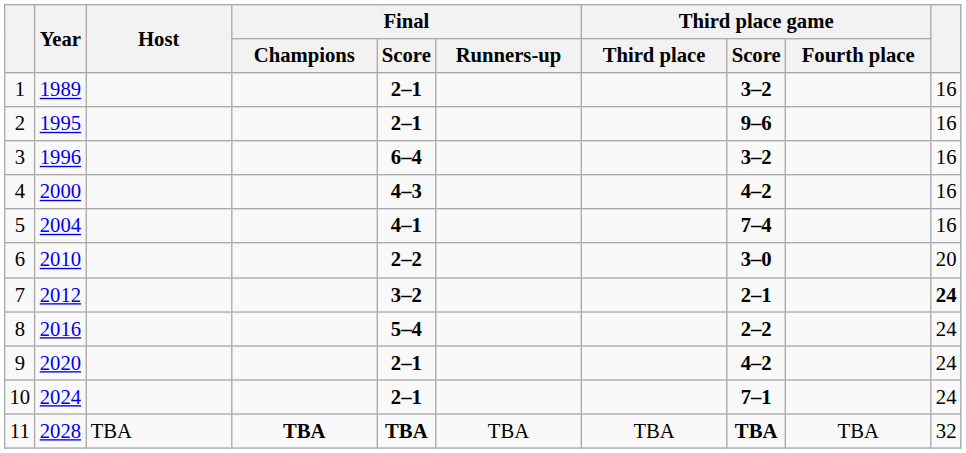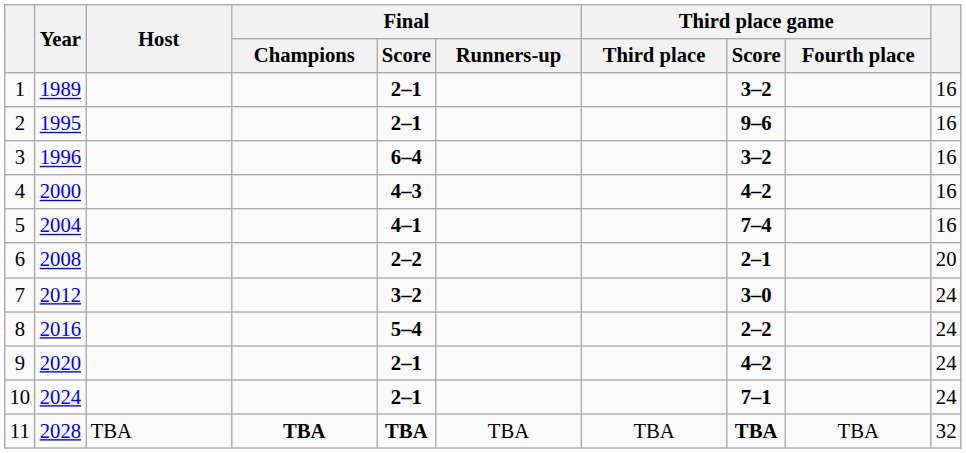6 | Year: 2010 -> 2008
6 | Third place game / Score: 3–0 -> 2–1
7 | Third place game / Score: 2–1 -> 3–0
7 | column 10: bold -> normal
